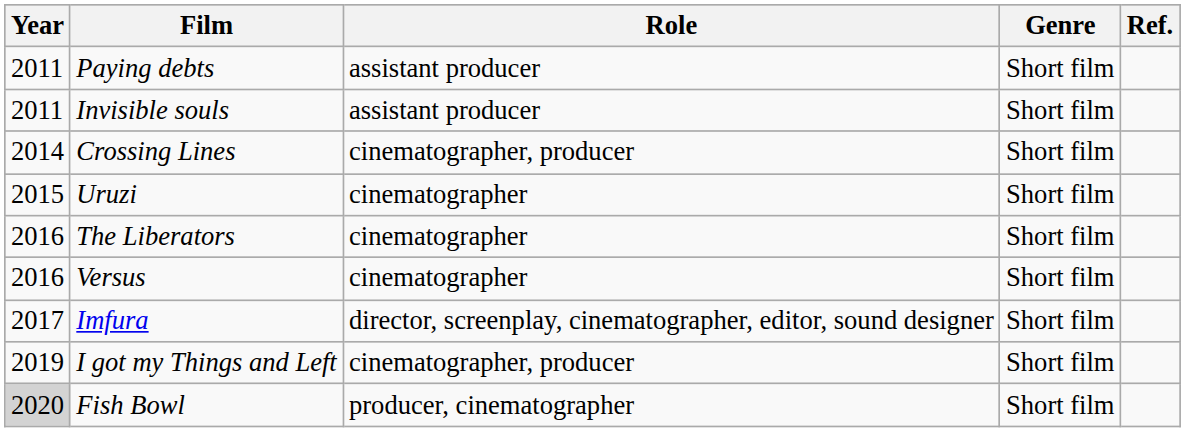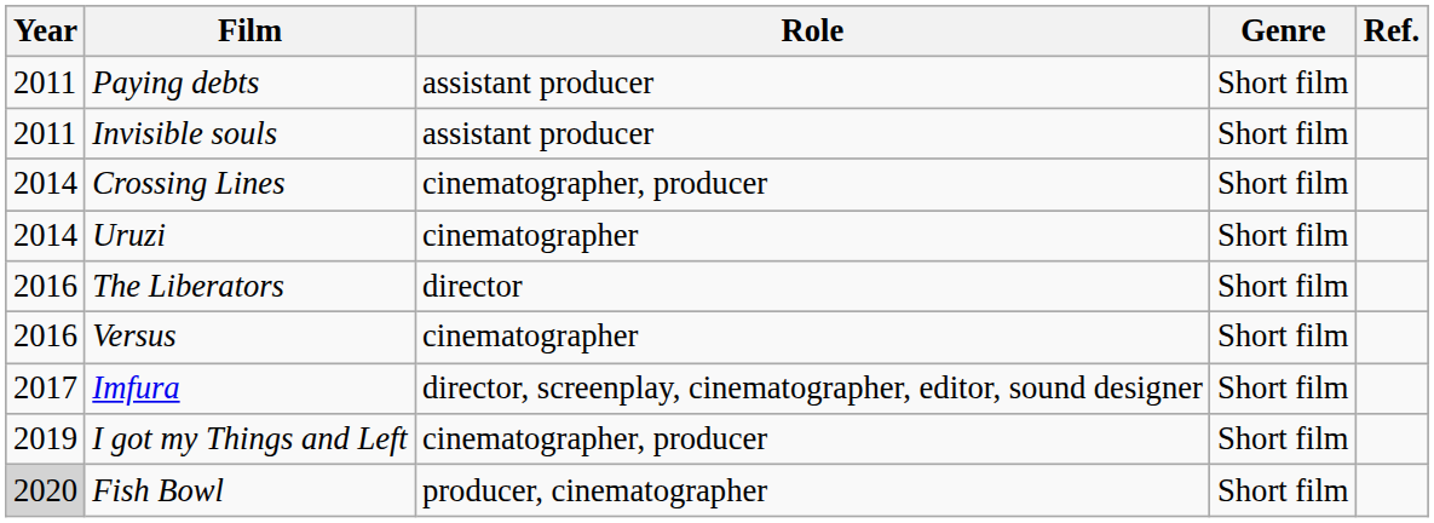Uruzi | Year: 2015 -> 2014
The Liberators | Role: cinematographer -> director
